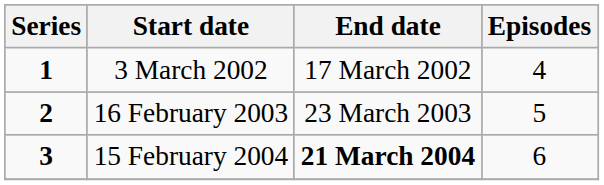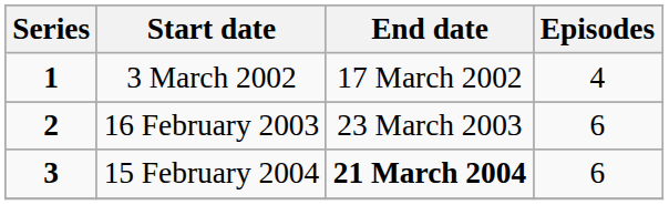16 February 2003 | Episodes: 5 -> 6
